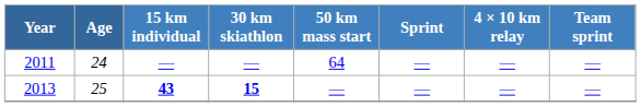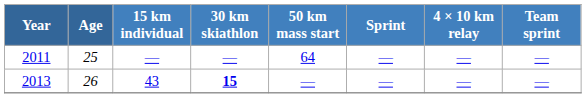2011 | Age: 24 -> 25
2013 | Age: 25 -> 26
2013 | 15 km individual: bold -> normal
